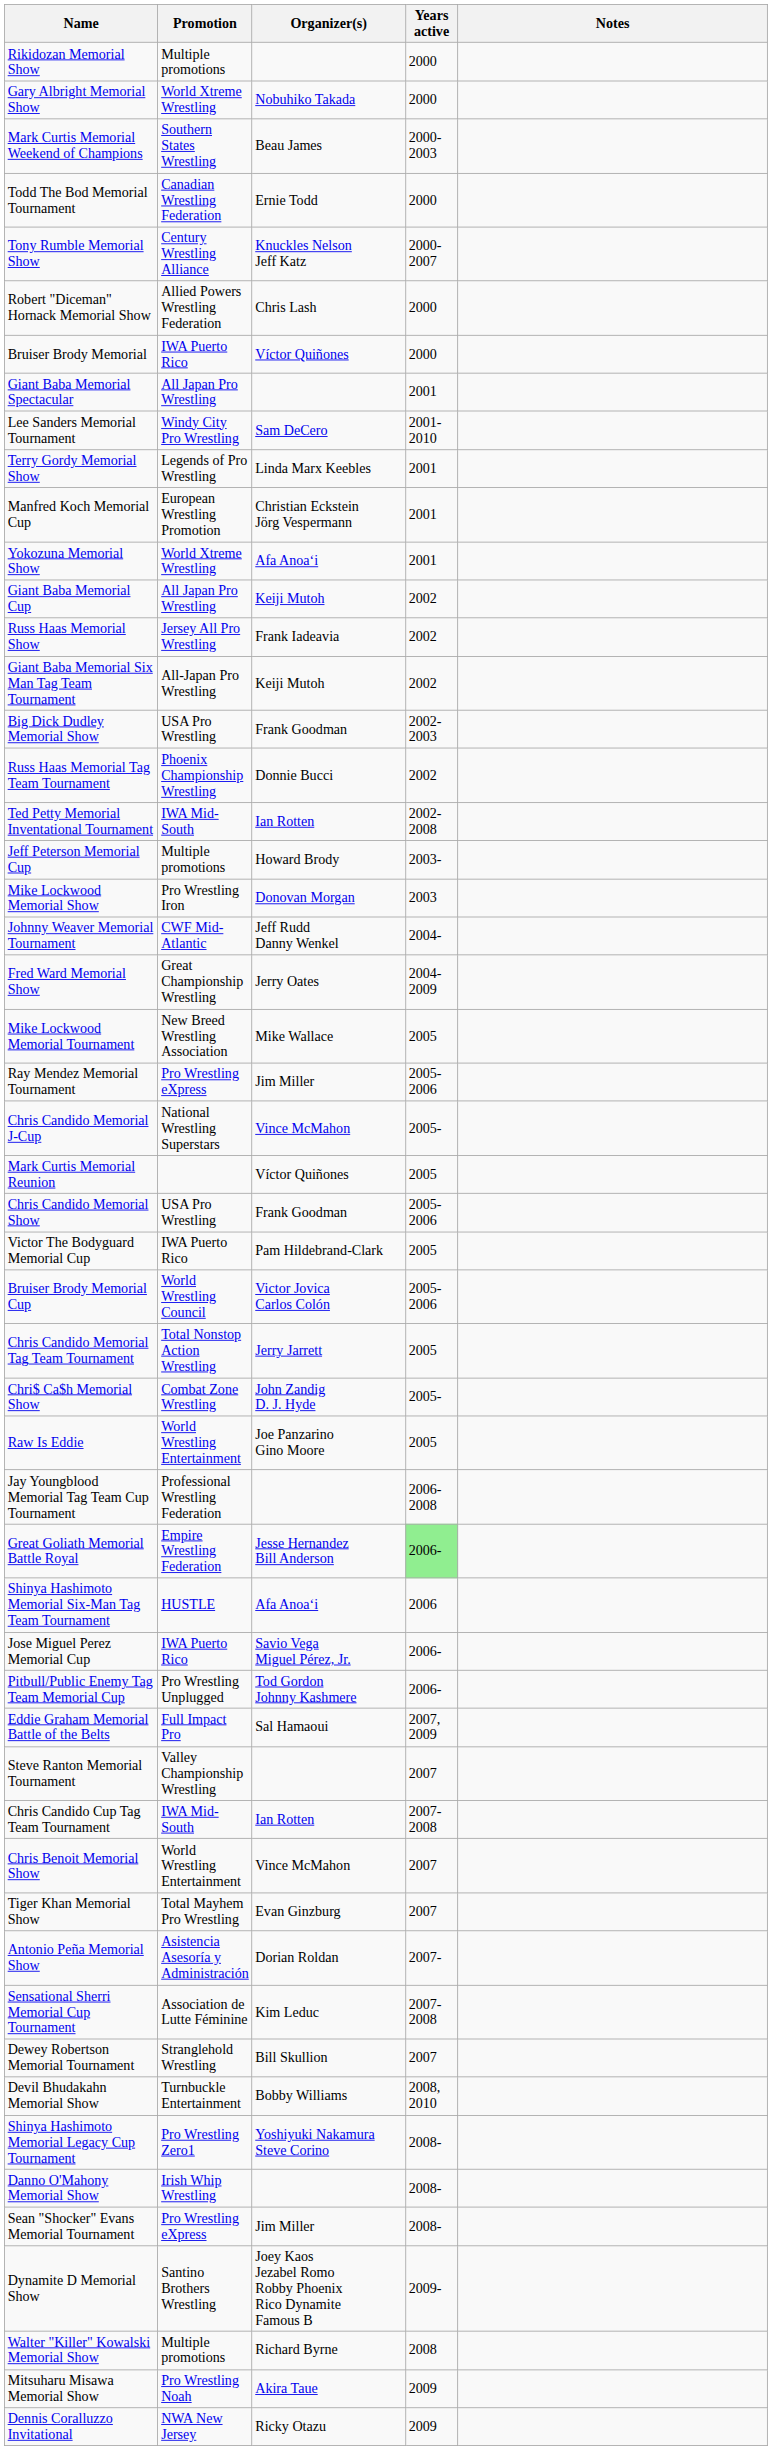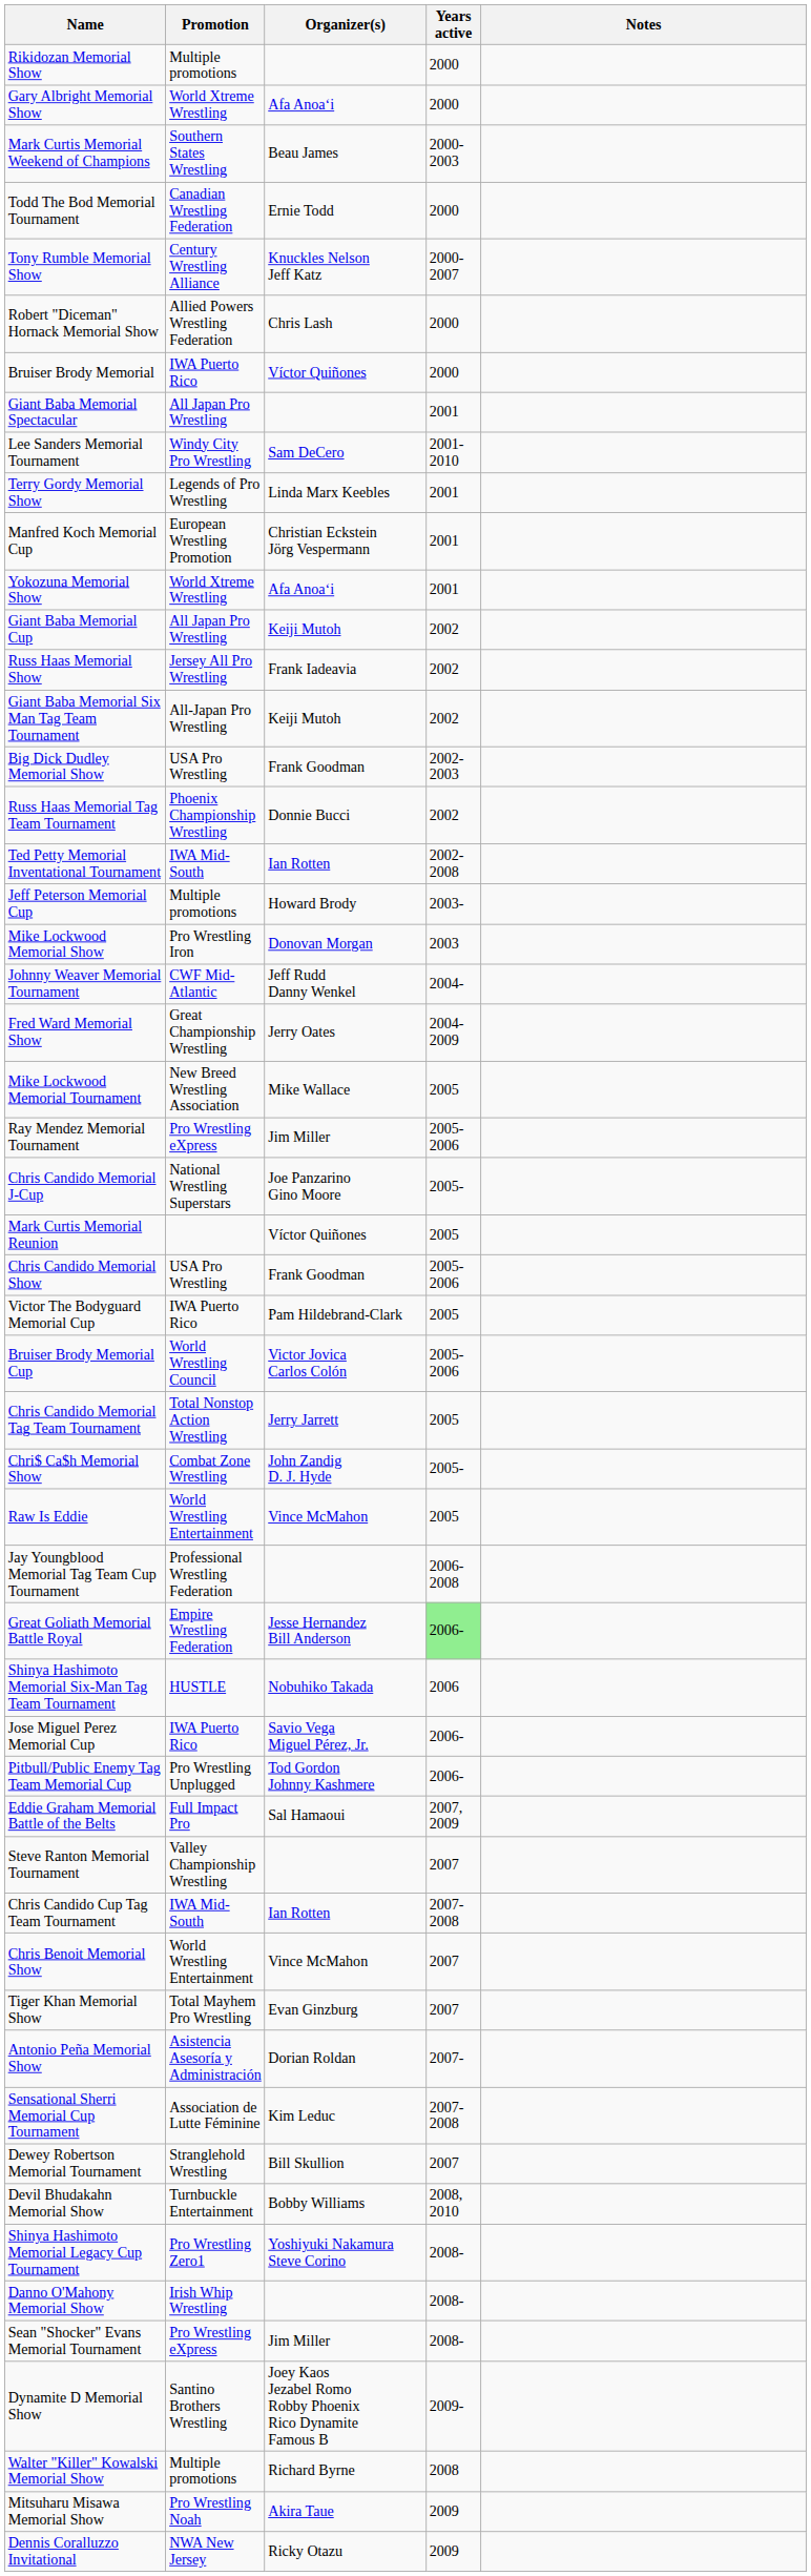Gary Albright Memorial Show | Organizer(s): Nobuhiko Takada -> Afa Anoaʻi
Chris Candido Memorial J-Cup | Organizer(s): Vince McMahon -> Joe Panzarino Gino Moore
Raw Is Eddie | Organizer(s): Joe Panzarino Gino Moore -> Vince McMahon
Shinya Hashimoto Memorial Six-Man Tag Team Tournament | Organizer(s): Afa Anoaʻi -> Nobuhiko Takada
